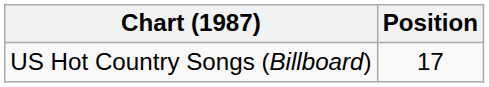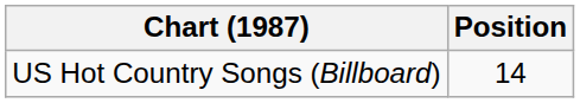US Hot Country Songs (Billboard) | Position: 17 -> 14
